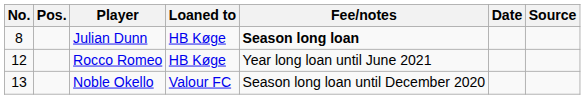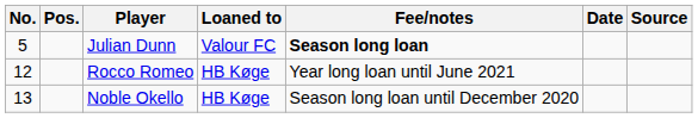Julian Dunn | No.: 8 -> 5
Julian Dunn | Loaned to: HB Køge -> Valour FC
Noble Okello | Loaned to: Valour FC -> HB Køge
